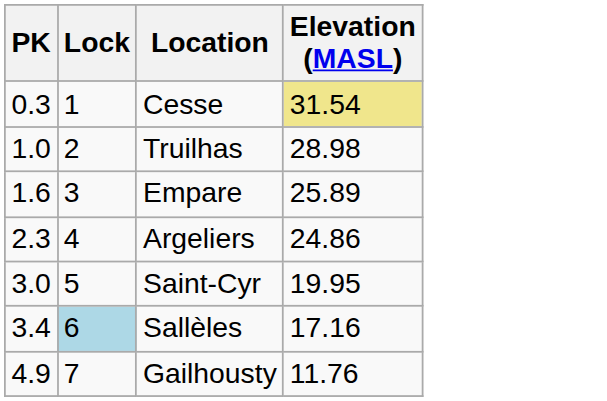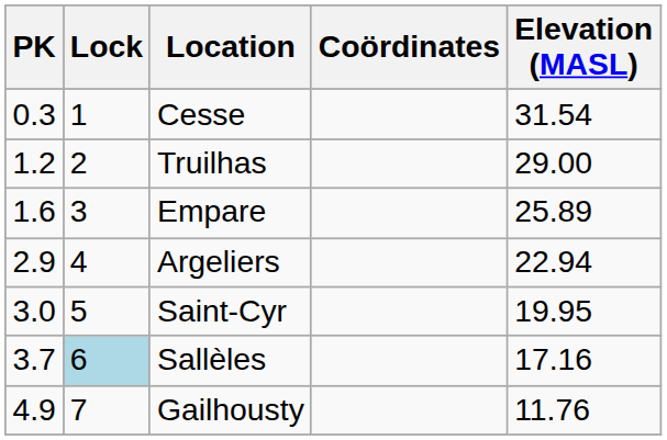+ column: Coördinates
Cesse | Elevation (MASL): khaki background -> no background
Truilhas | PK: 1.0 -> 1.2
Truilhas | Elevation (MASL): 28.98 -> 29.00
Argeliers | PK: 2.3 -> 2.9
Argeliers | Elevation (MASL): 24.86 -> 22.94
Sallèles | PK: 3.4 -> 3.7
